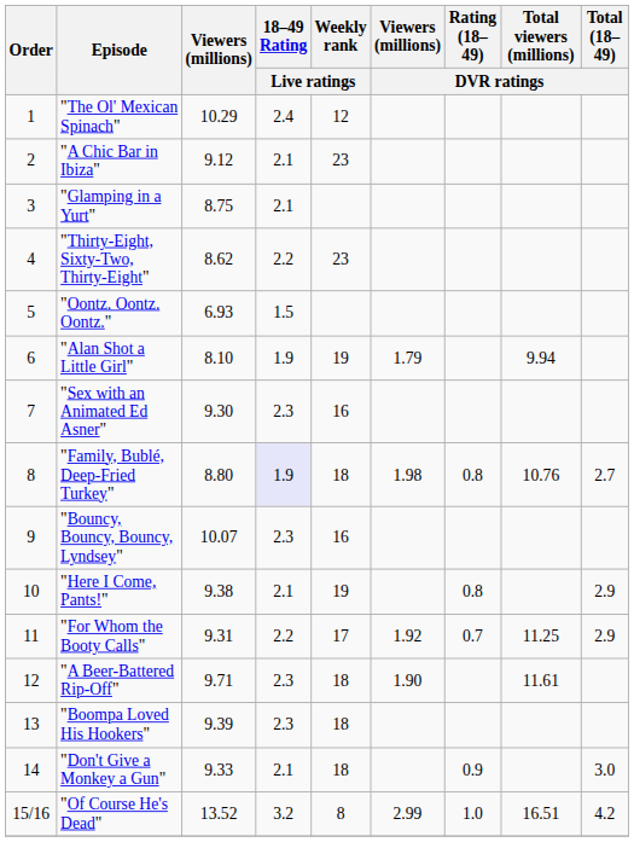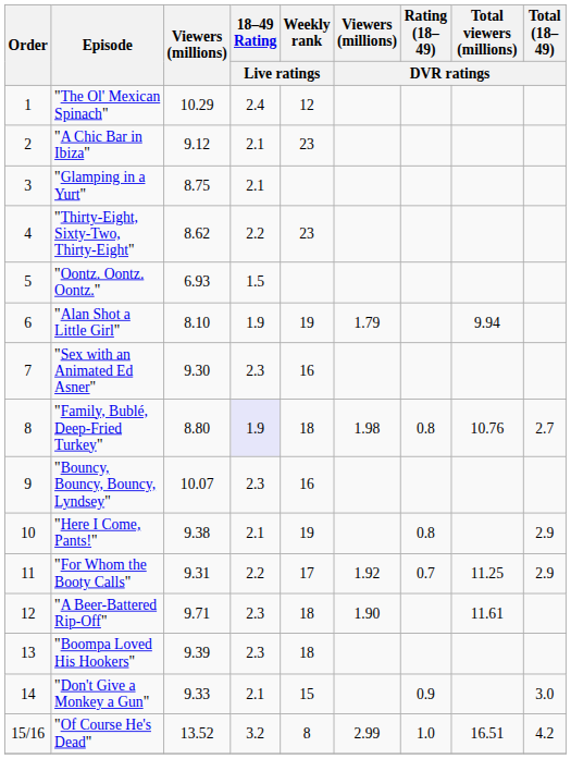"Don't Give a Monkey a Gun" | Weekly rank / Live ratings: 18 -> 15
